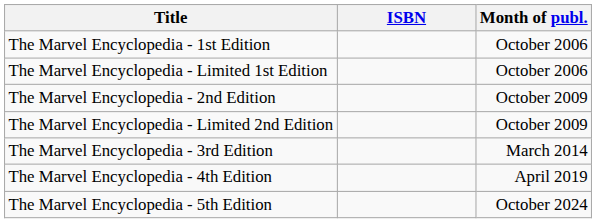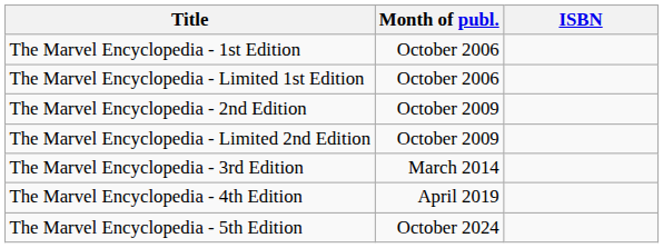columns swapped: ISBN <-> Month of publ.
